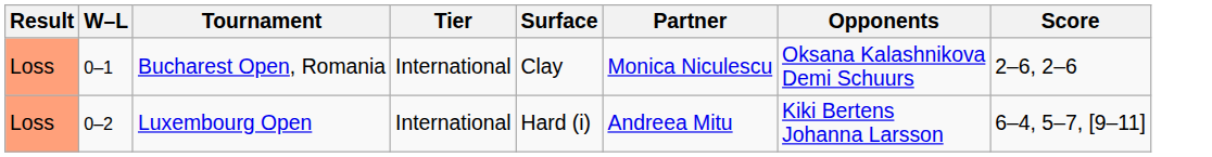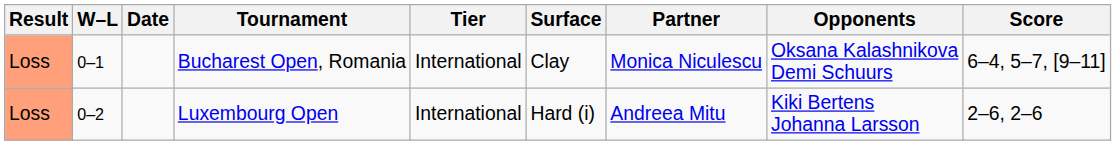+ column: Date
Bucharest Open, Romania | Score: 2–6, 2–6 -> 6–4, 5–7, [9–11]
Luxembourg Open | Score: 6–4, 5–7, [9–11] -> 2–6, 2–6
